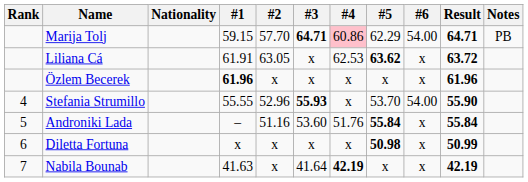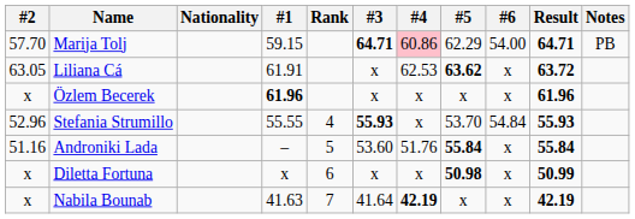columns swapped: Rank <-> #2
Stefania Strumillo | #6: 54.00 -> 54.84
Stefania Strumillo | Result: 55.90 -> 55.93
